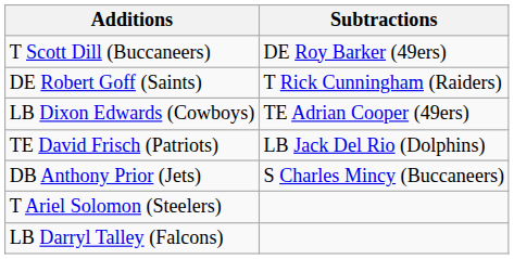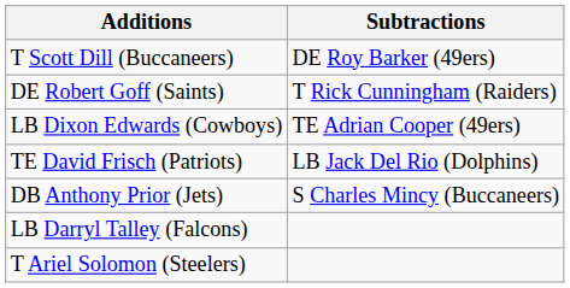rows swapped: T Ariel Solomon (Steelers) <-> LB Darryl Talley (Falcons)
